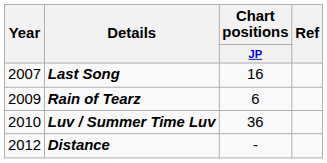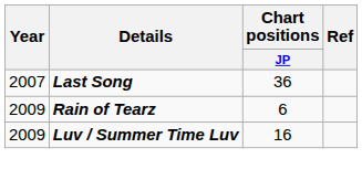Last Song | Chart positions / JP: 16 -> 36
Luv / Summer Time Luv | Year: 2010 -> 2009
Luv / Summer Time Luv | Chart positions / JP: 36 -> 16
- row: 2012 | Distance | -
